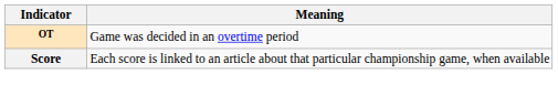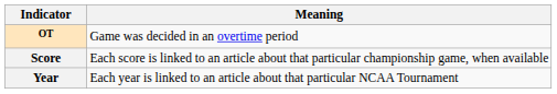+ row: Year | Each year is linked to an article about that particular NCAA Tournament
